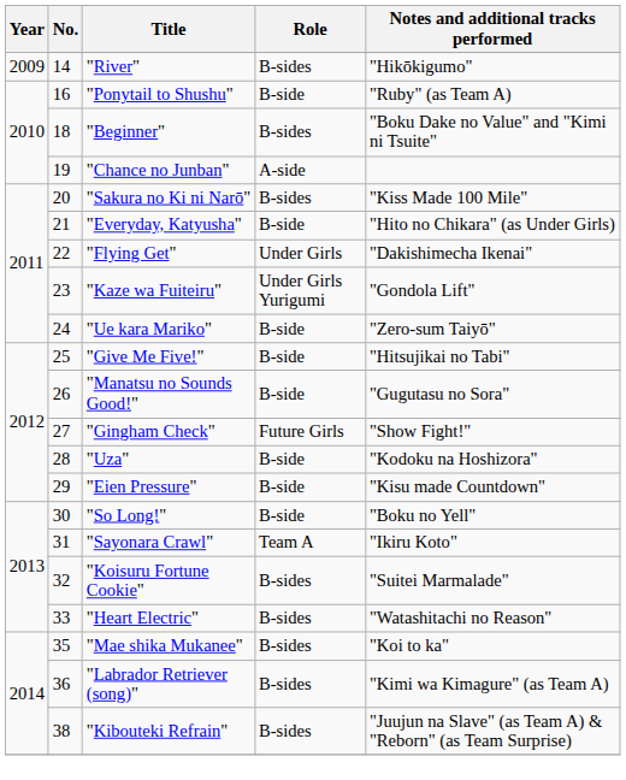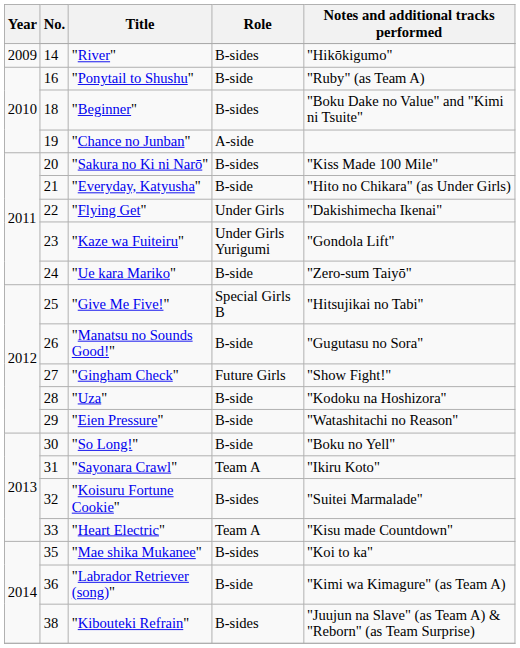"Give Me Five!" | Role: B-side -> Special Girls B
"Eien Pressure" | Notes and additional tracks performed: "Kisu made Countdown" -> "Watashitachi no Reason"
"Heart Electric" | Role: B-sides -> Team A
"Heart Electric" | Notes and additional tracks performed: "Watashitachi no Reason" -> "Kisu made Countdown"
"Labrador Retriever (song)" | Role: B-sides -> B-side
